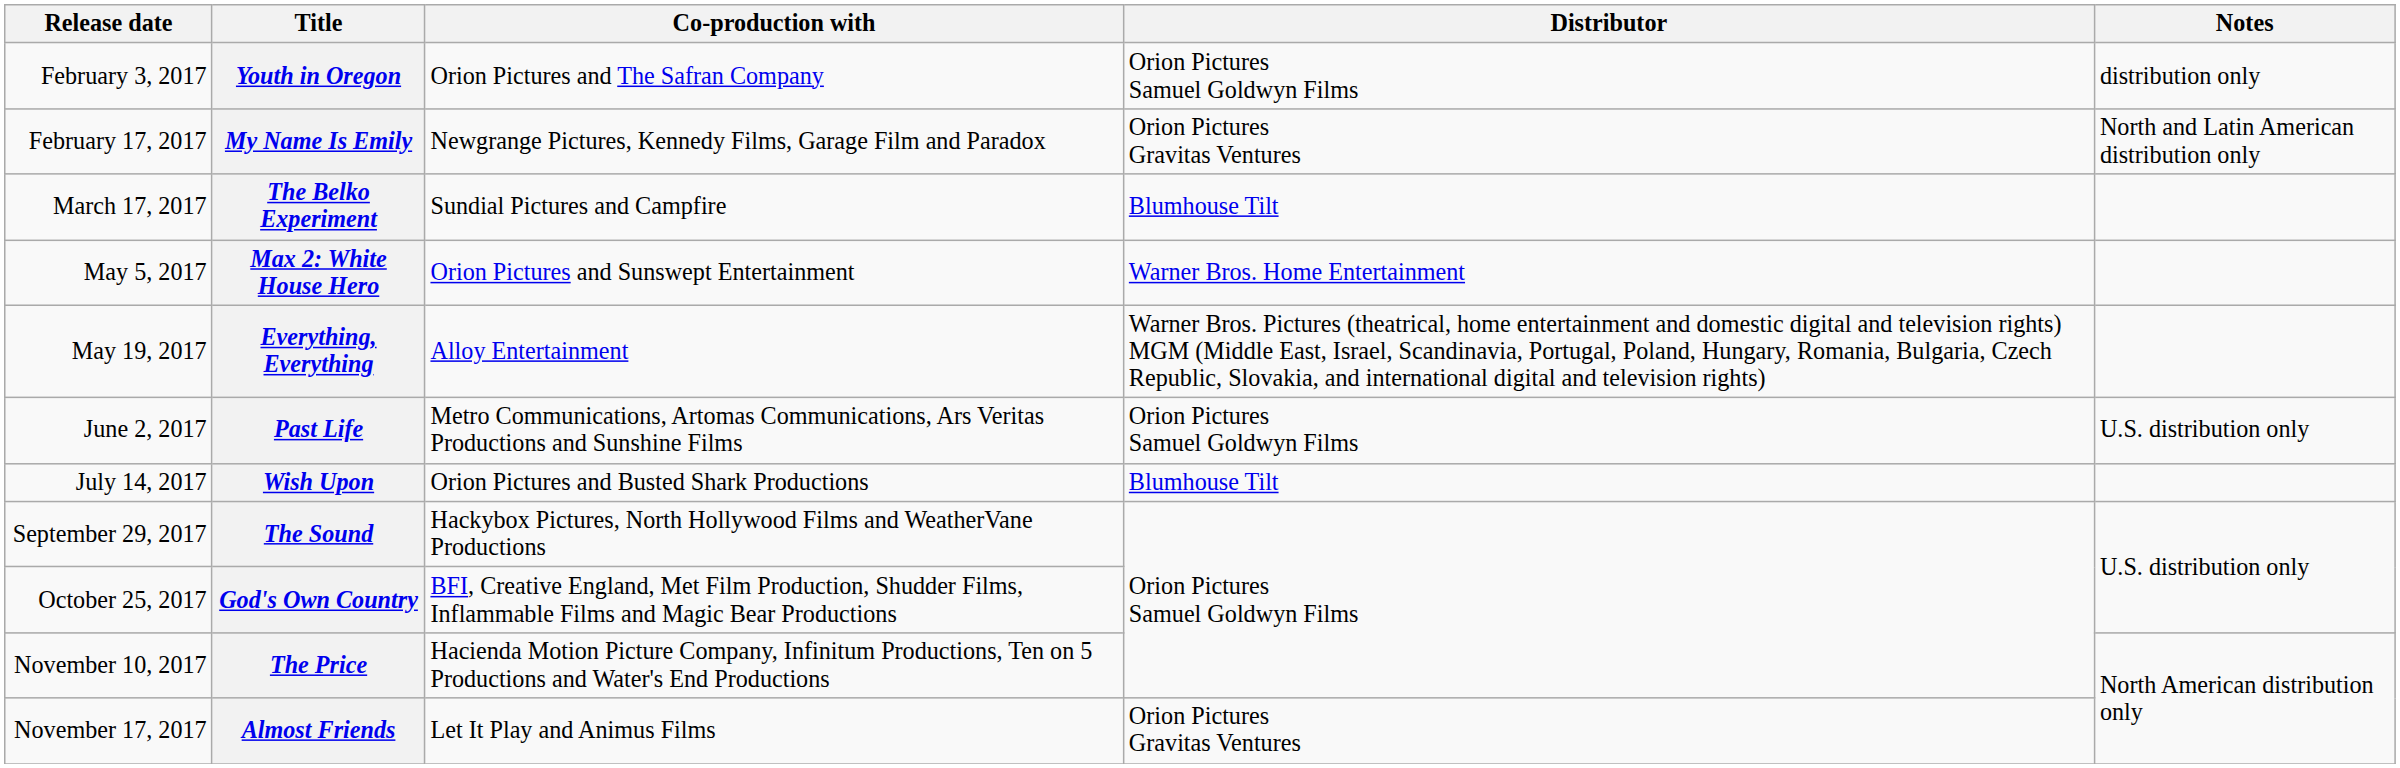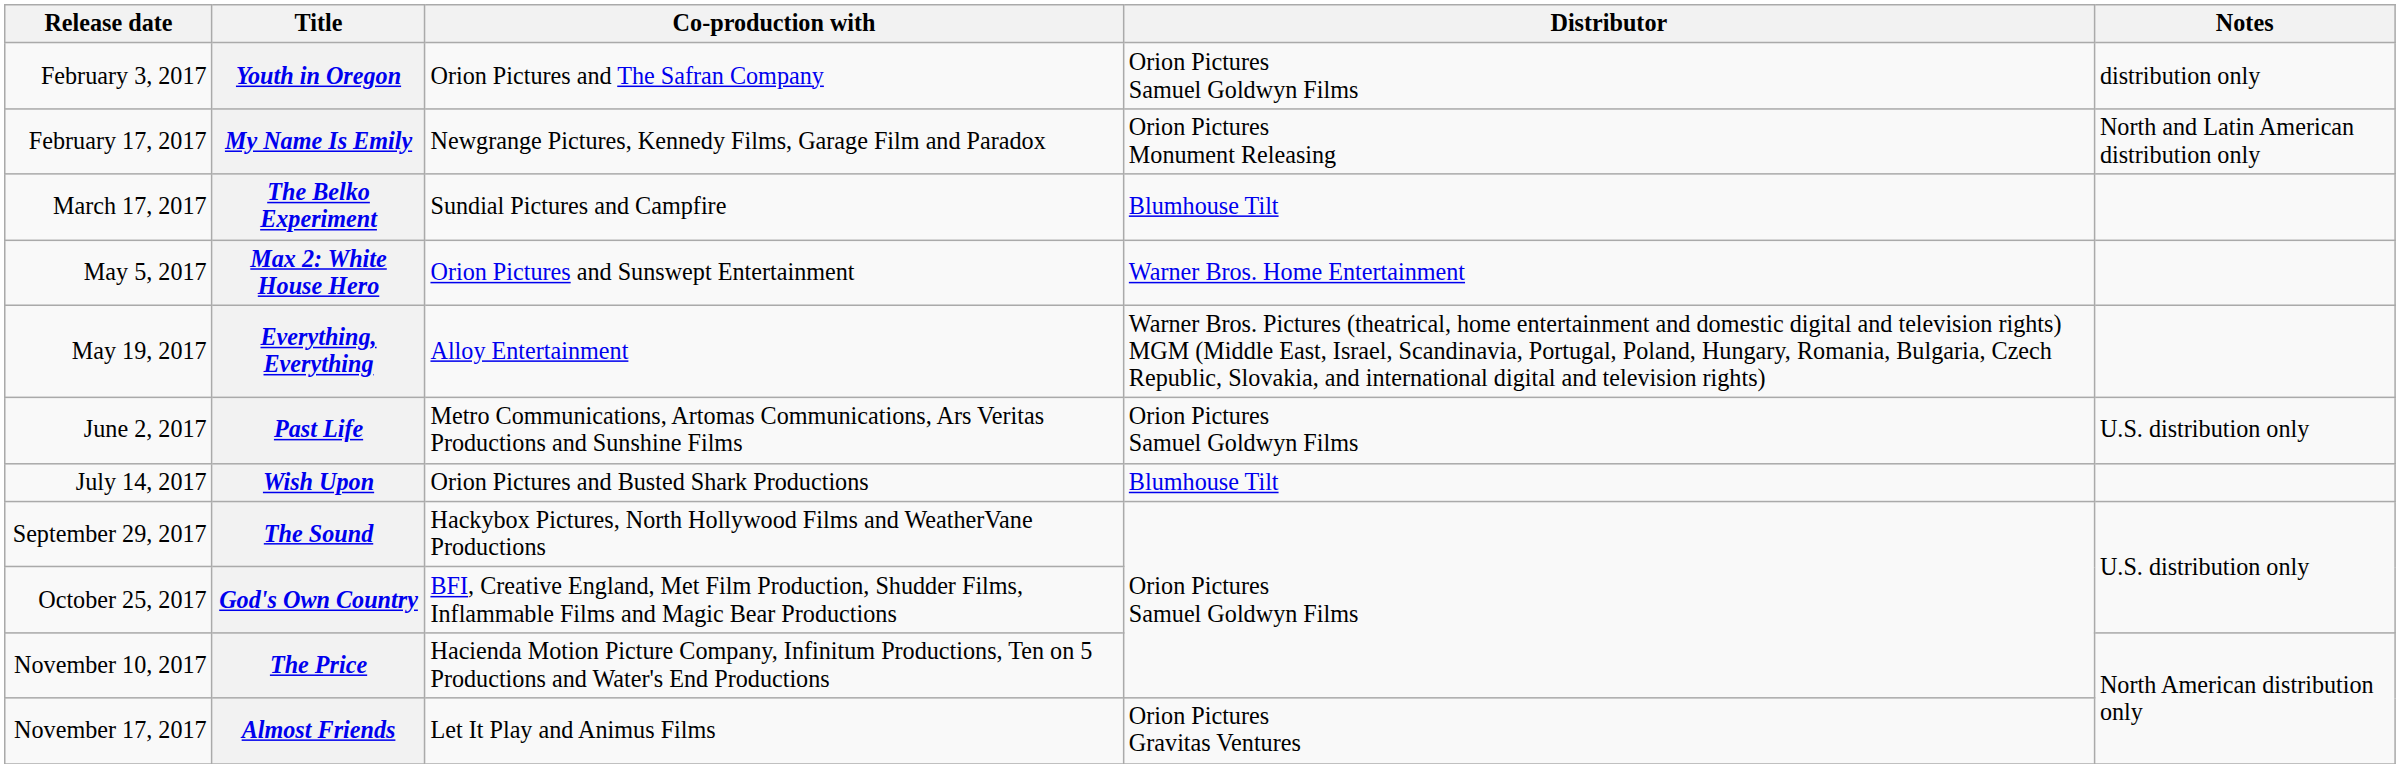My Name Is Emily | Distributor: Orion Pictures Gravitas Ventures -> Orion Pictures Monument Releasing
